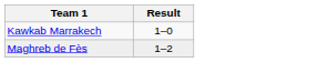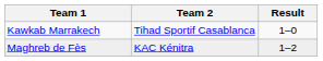+ column: Team 2 | Tihad Sportif Casablanca | KAC Kénitra
